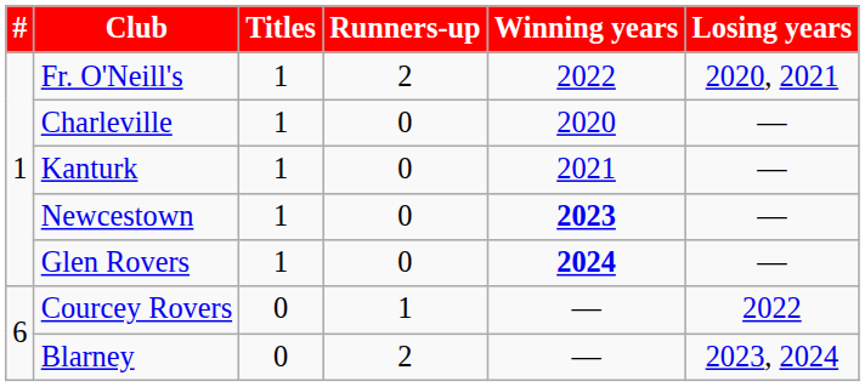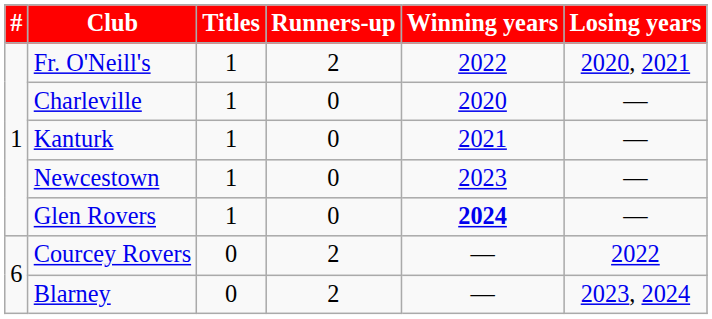Newcestown | Winning years: bold -> normal
Courcey Rovers | Runners-up: 1 -> 2
